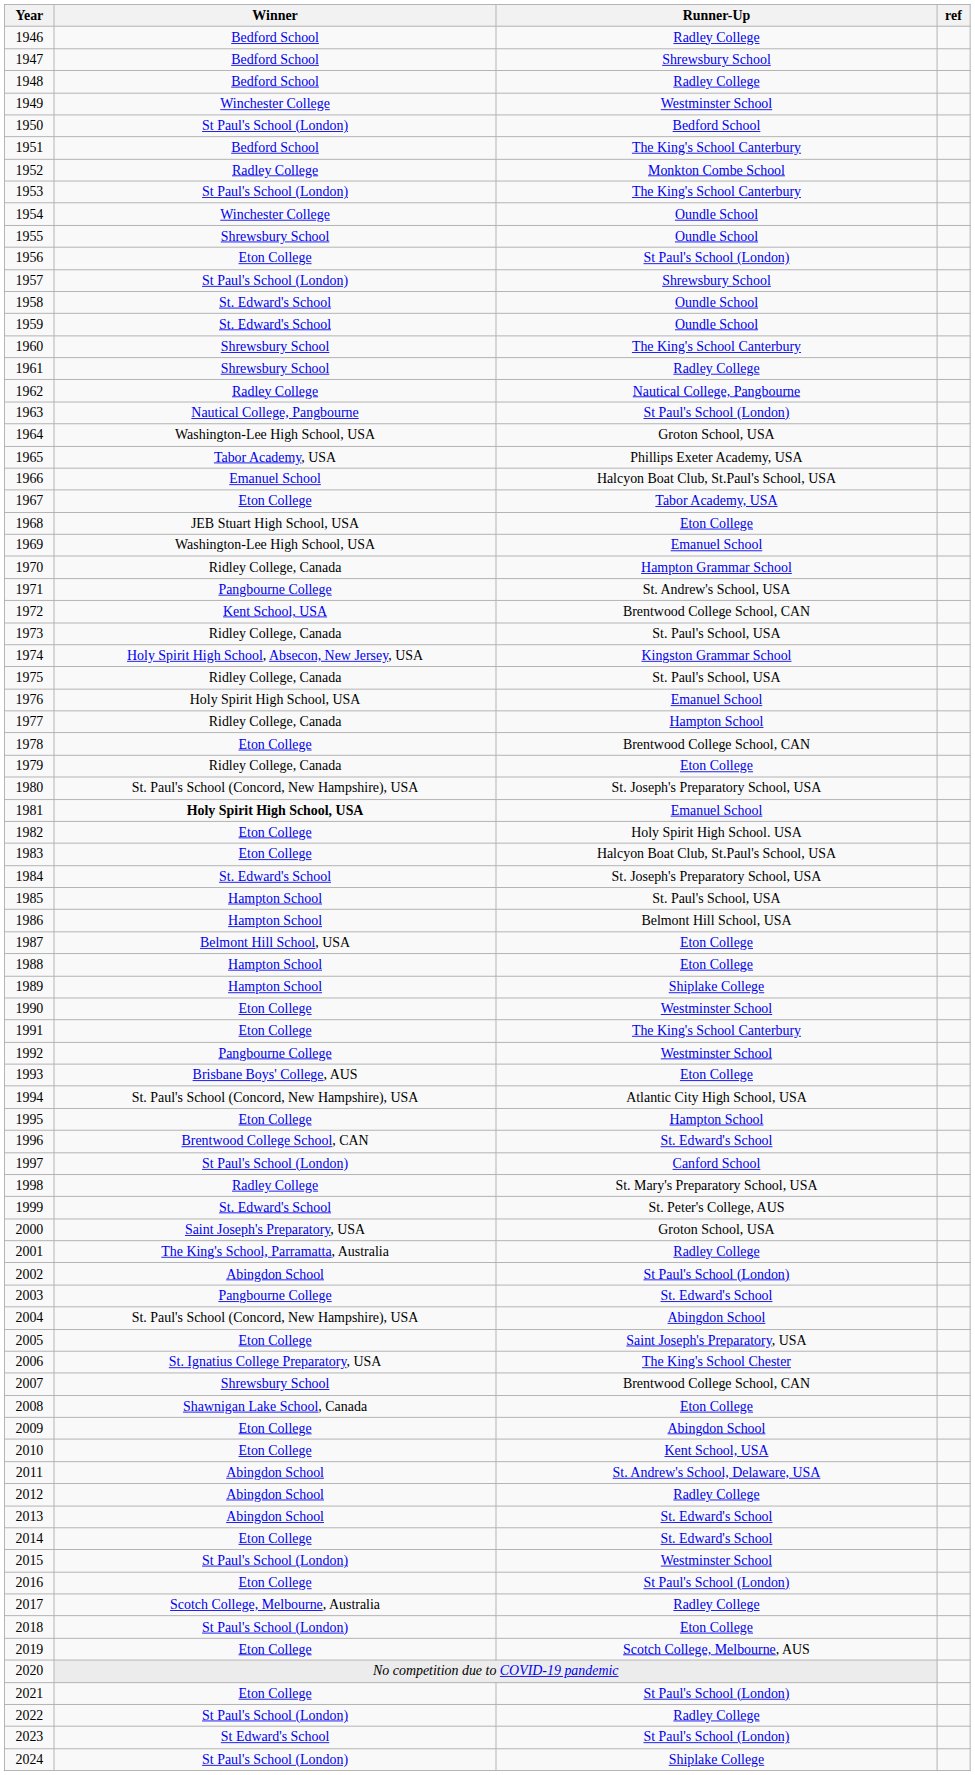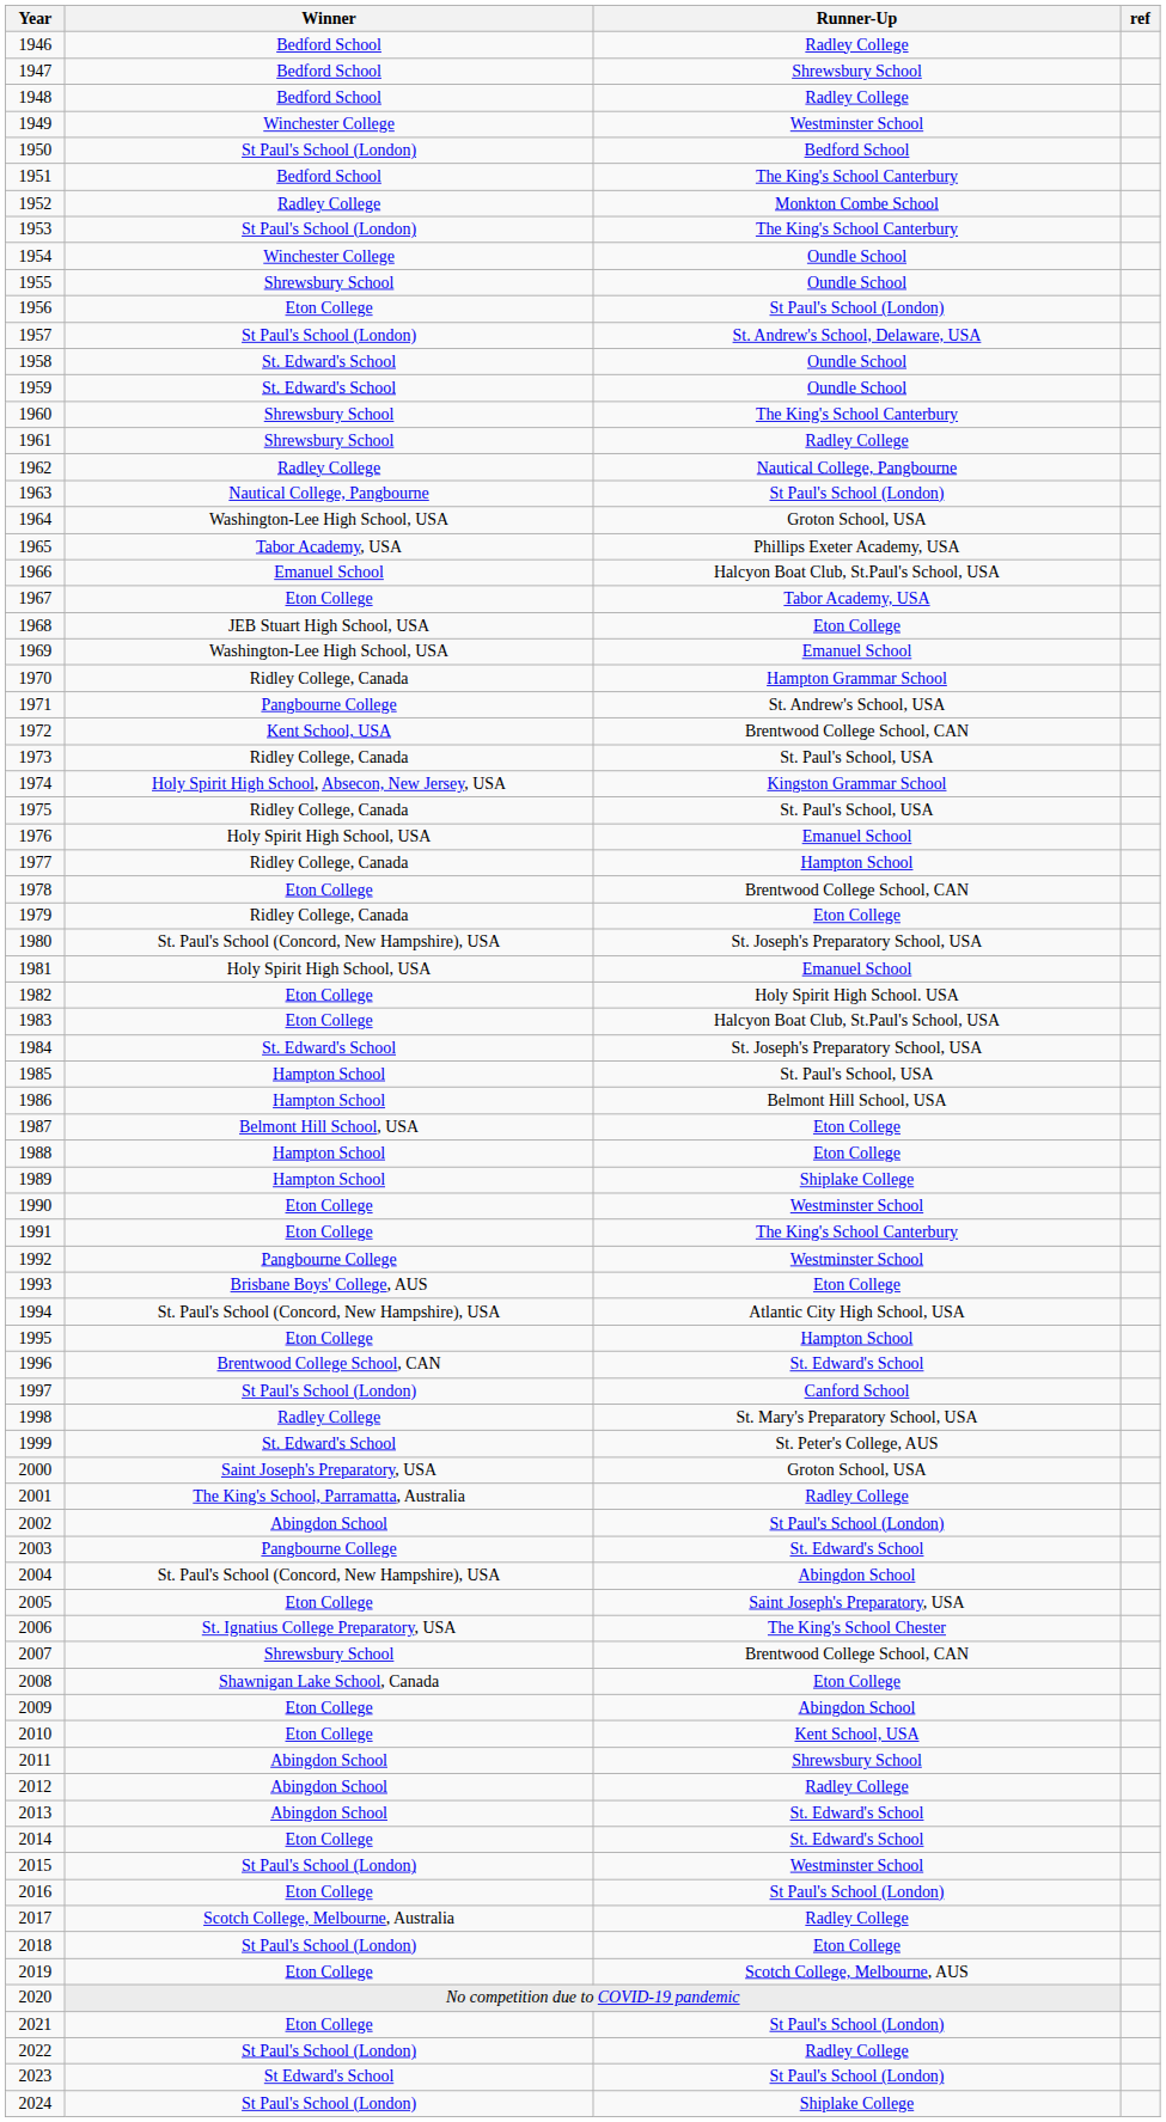1957 | Runner-Up: Shrewsbury School -> St. Andrew's School, Delaware, USA
1981 | Winner: bold -> normal
2011 | Runner-Up: St. Andrew's School, Delaware, USA -> Shrewsbury School
